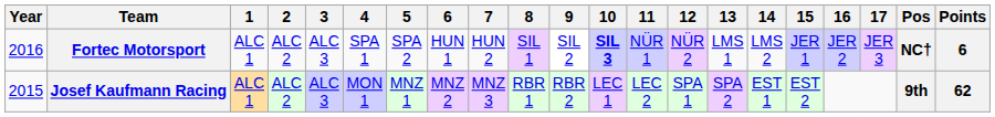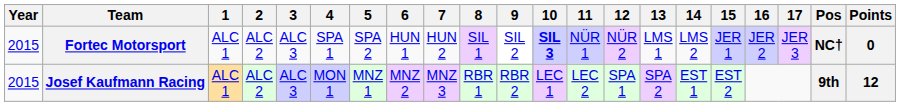Fortec Motorsport | Year: 2016 -> 2015
Fortec Motorsport | Points: 6 -> 0
Josef Kaufmann Racing | Points: 62 -> 12
